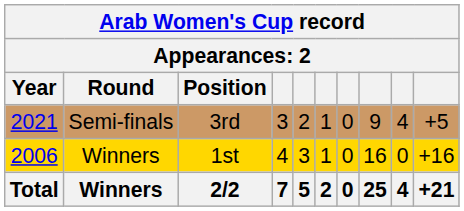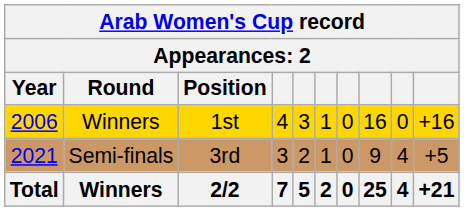rows swapped: Winners / 1st <-> Semi-finals
